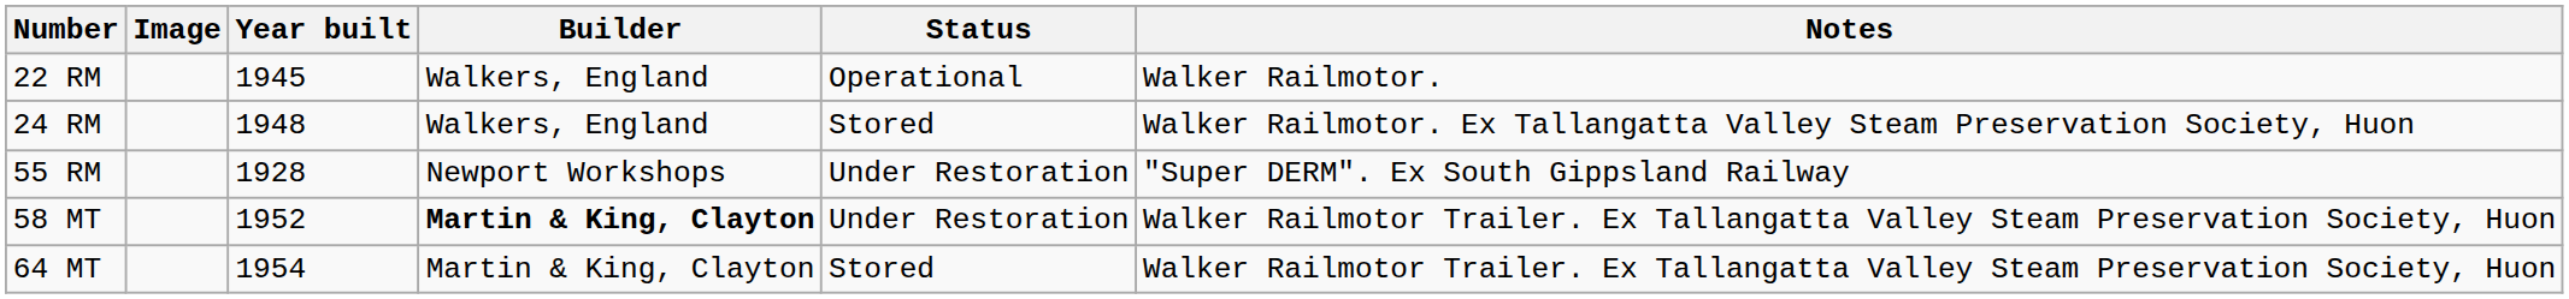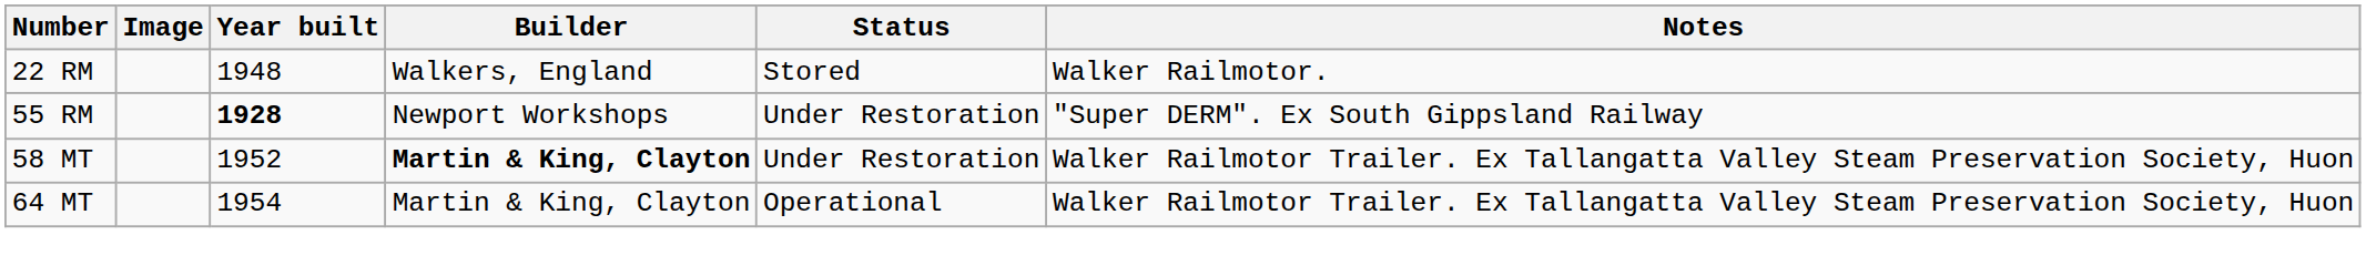22 RM | Year built: 1945 -> 1948
22 RM | Status: Operational -> Stored
- row: 24 RM | 1948 | Walkers, England | Stored | Walker Railmotor. Ex Tallangatta Valley Steam Preservation Society, Huon
55 RM | Year built: normal -> bold
64 MT | Status: Stored -> Operational
